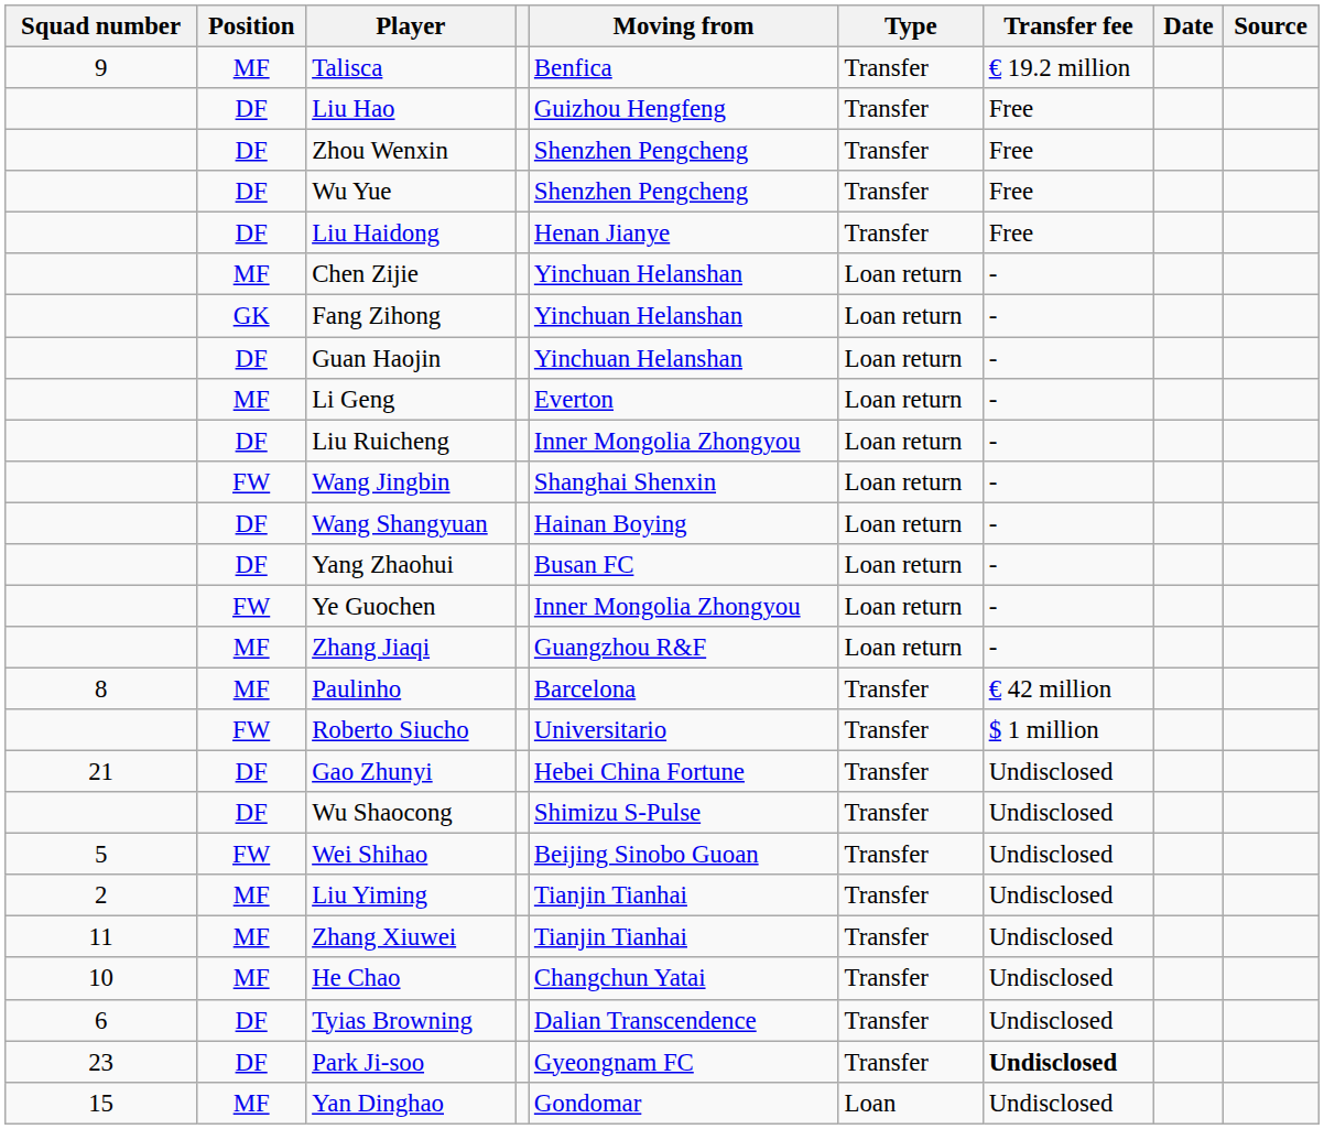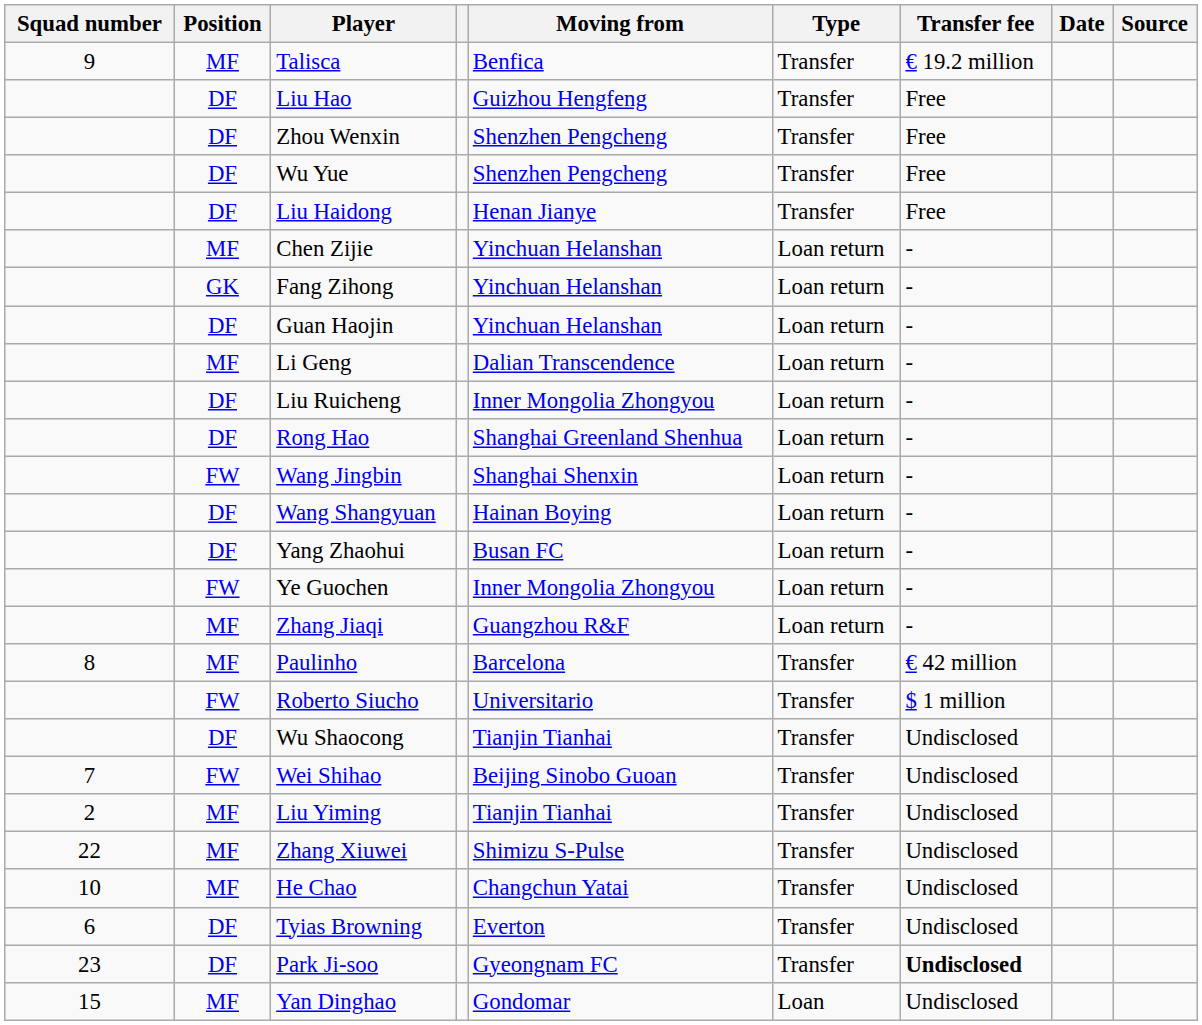Li Geng | Moving from: Everton -> Dalian Transcendence
+ row: DF | Rong Hao | Shanghai Greenland Shenhua | Loan return | -
- row: 21 | DF | Gao Zhunyi | Hebei China Fortune | Transfer | Undisclosed
Wu Shaocong | Moving from: Shimizu S-Pulse -> Tianjin Tianhai
Wei Shihao | Squad number: 5 -> 7
Zhang Xiuwei | Squad number: 11 -> 22
Zhang Xiuwei | Moving from: Tianjin Tianhai -> Shimizu S-Pulse
Tyias Browning | Moving from: Dalian Transcendence -> Everton
